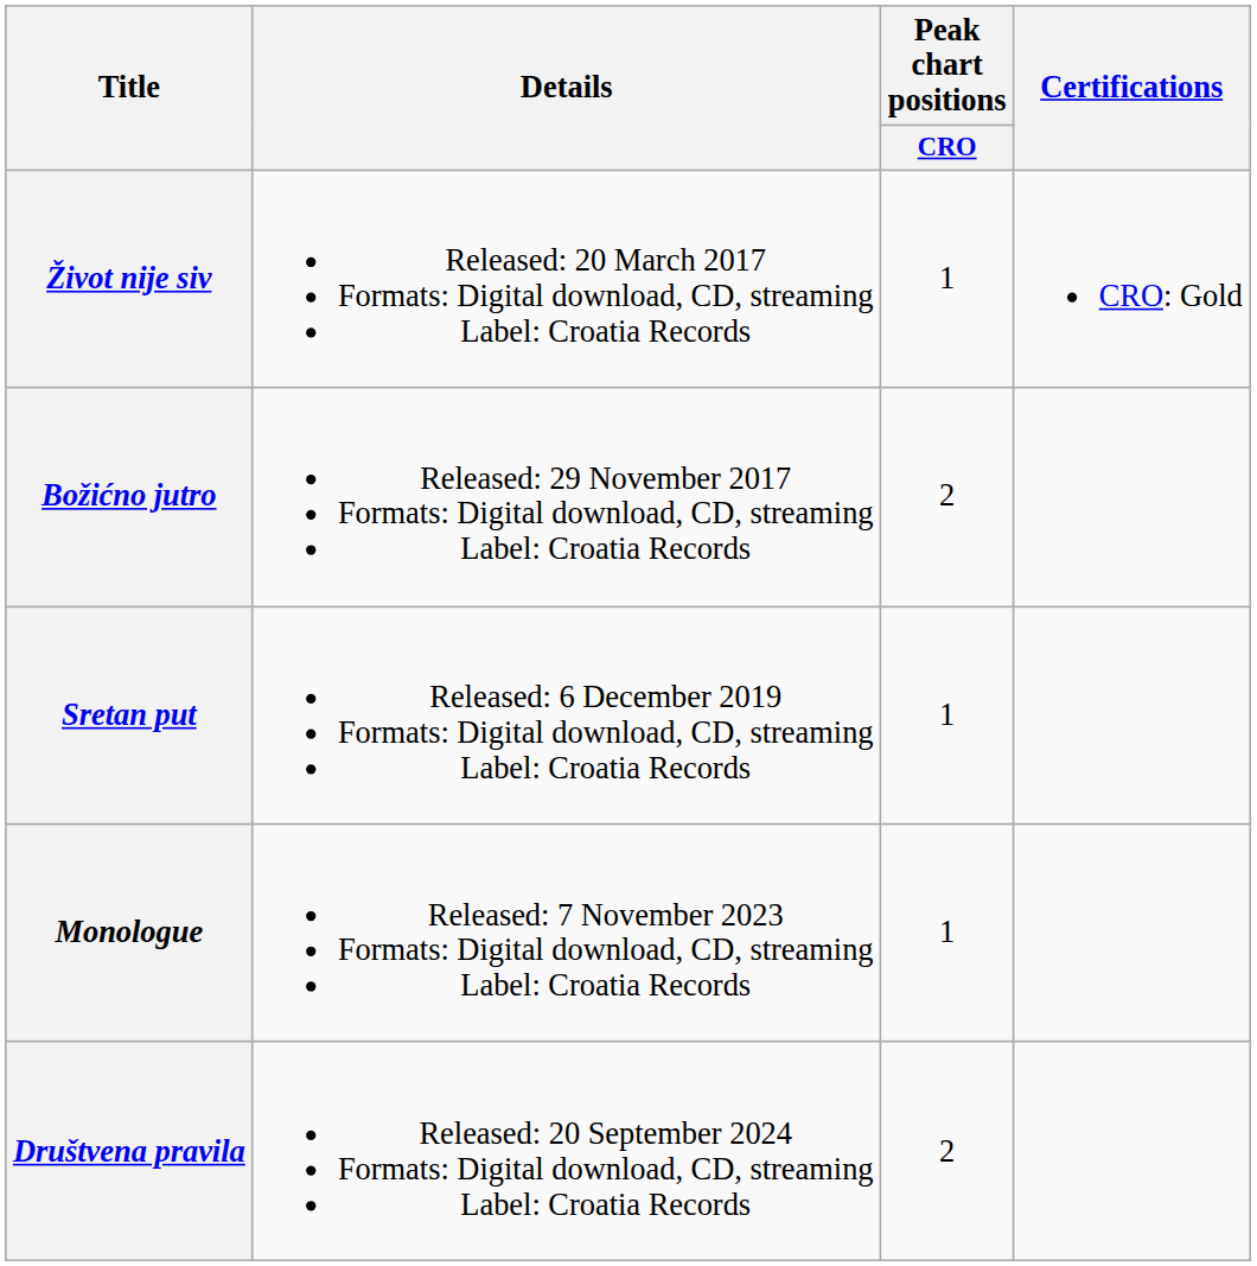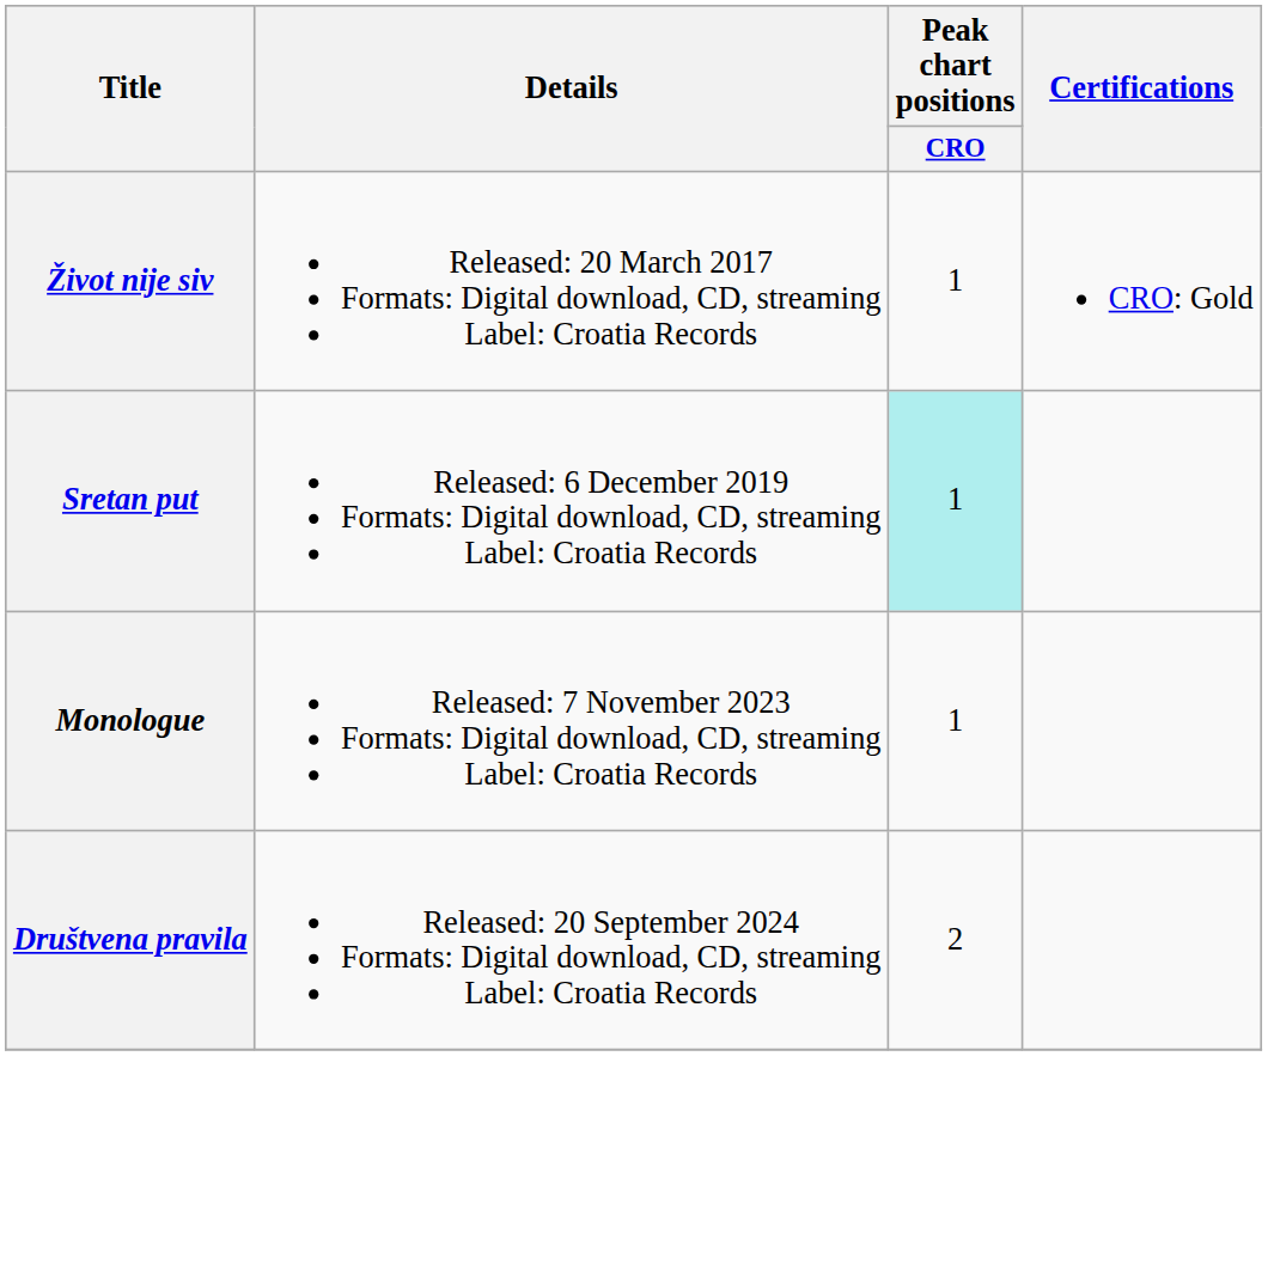- row: Božićno jutro | Released: 29 November 2017 Formats: Digital download, CD, streaming Label: Croatia Records | 2
Sretan put | Peak chart positions / CRO: no background -> paleturquoise background
